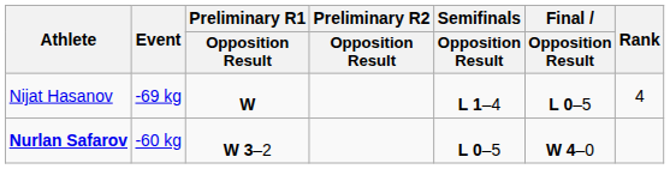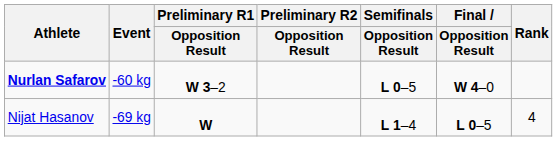rows swapped: Nurlan Safarov <-> Nijat Hasanov
